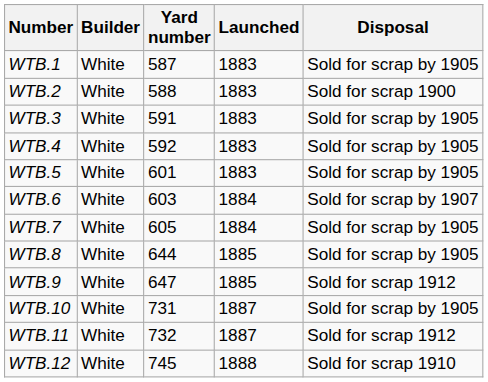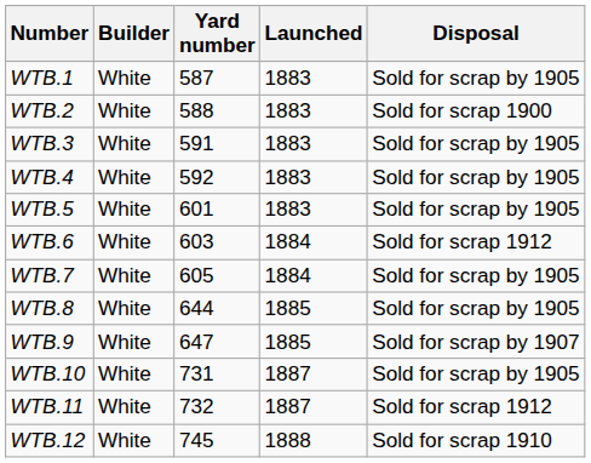WTB.6 | Disposal: Sold for scrap by 1907 -> Sold for scrap 1912
WTB.9 | Disposal: Sold for scrap 1912 -> Sold for scrap by 1907
